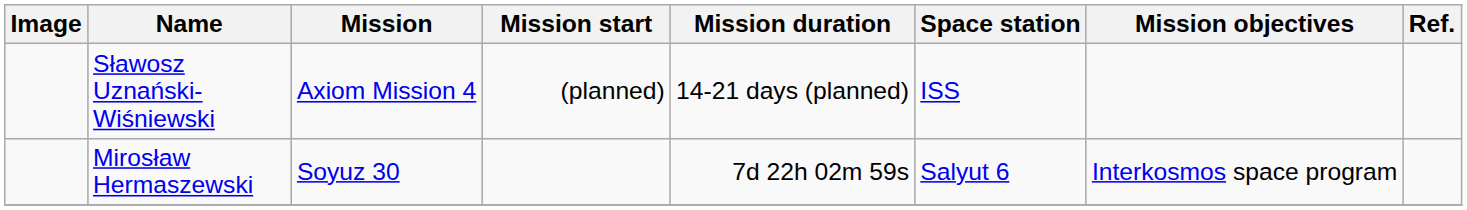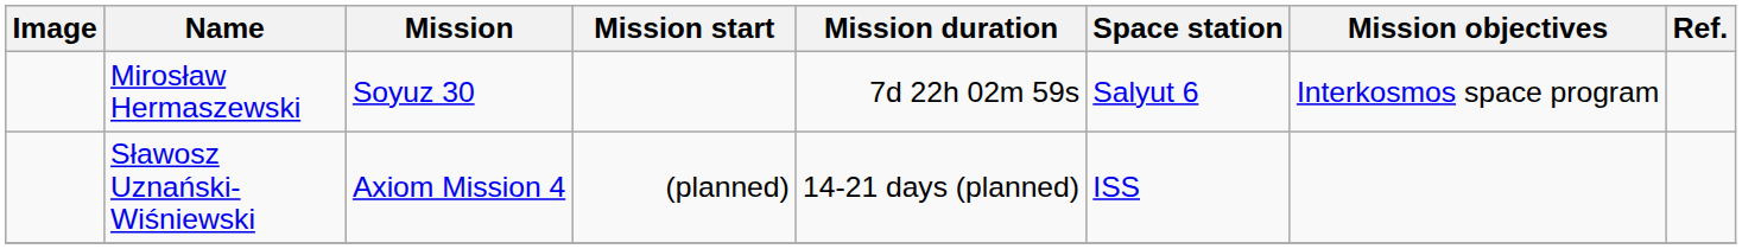rows swapped: Mirosław Hermaszewski <-> Sławosz Uznański-Wiśniewski
